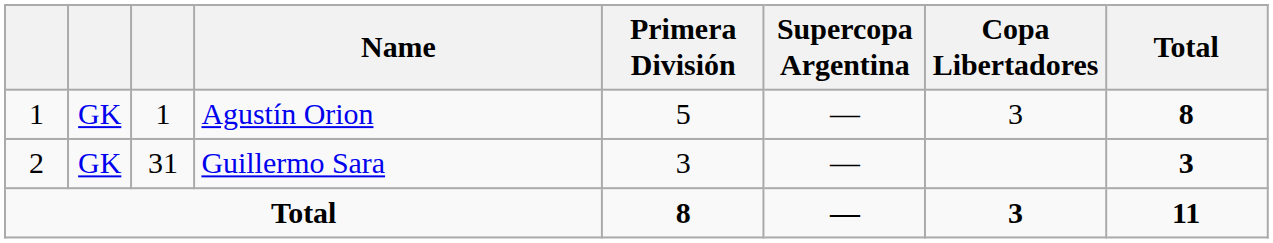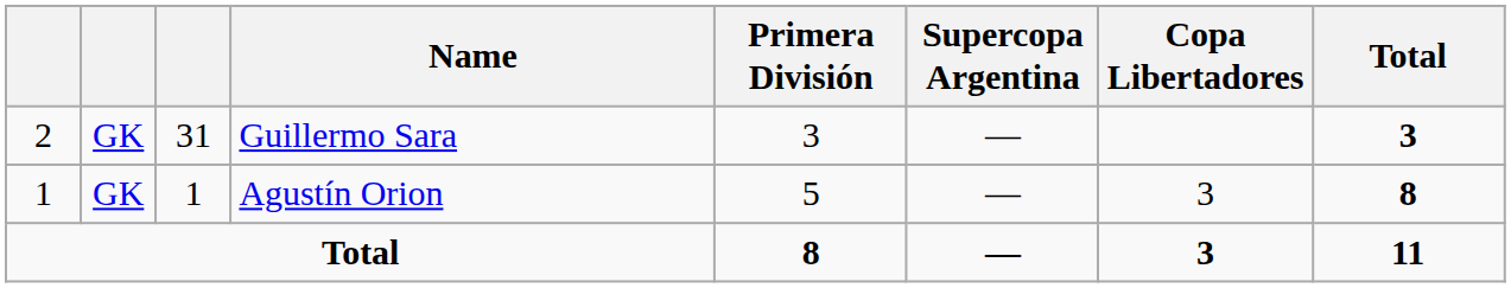rows swapped: Agustín Orion <-> Guillermo Sara
